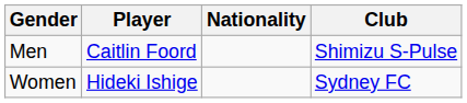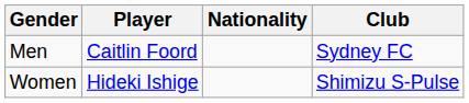Men | Club: Shimizu S-Pulse -> Sydney FC
Women | Club: Sydney FC -> Shimizu S-Pulse
